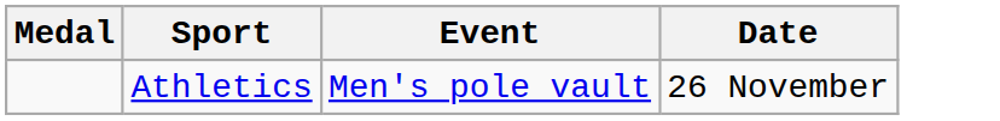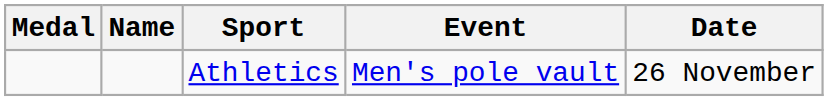+ column: Name
